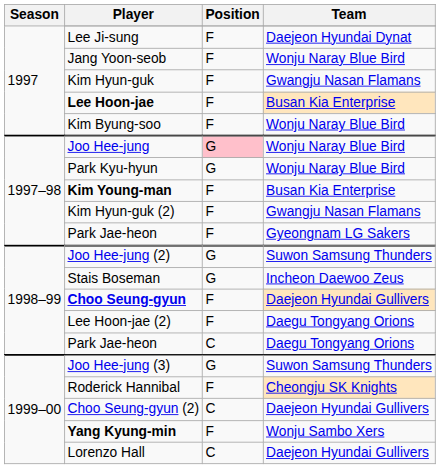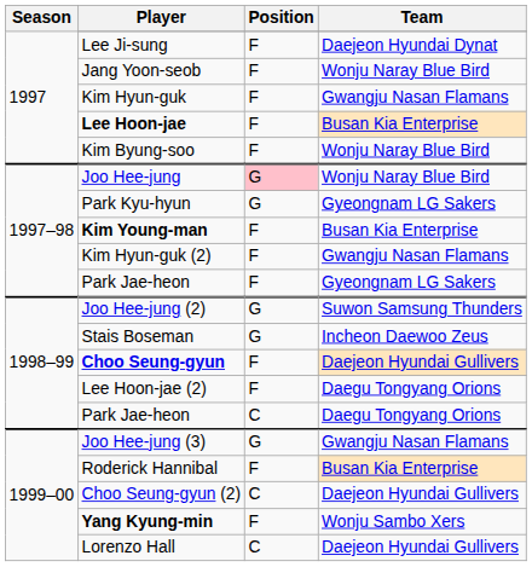Park Kyu-hyun | Team: Wonju Naray Blue Bird -> Gyeongnam LG Sakers
Joo Hee-jung (3) | Team: Suwon Samsung Thunders -> Gwangju Nasan Flamans
Roderick Hannibal | Team: Cheongju SK Knights -> Busan Kia Enterprise
